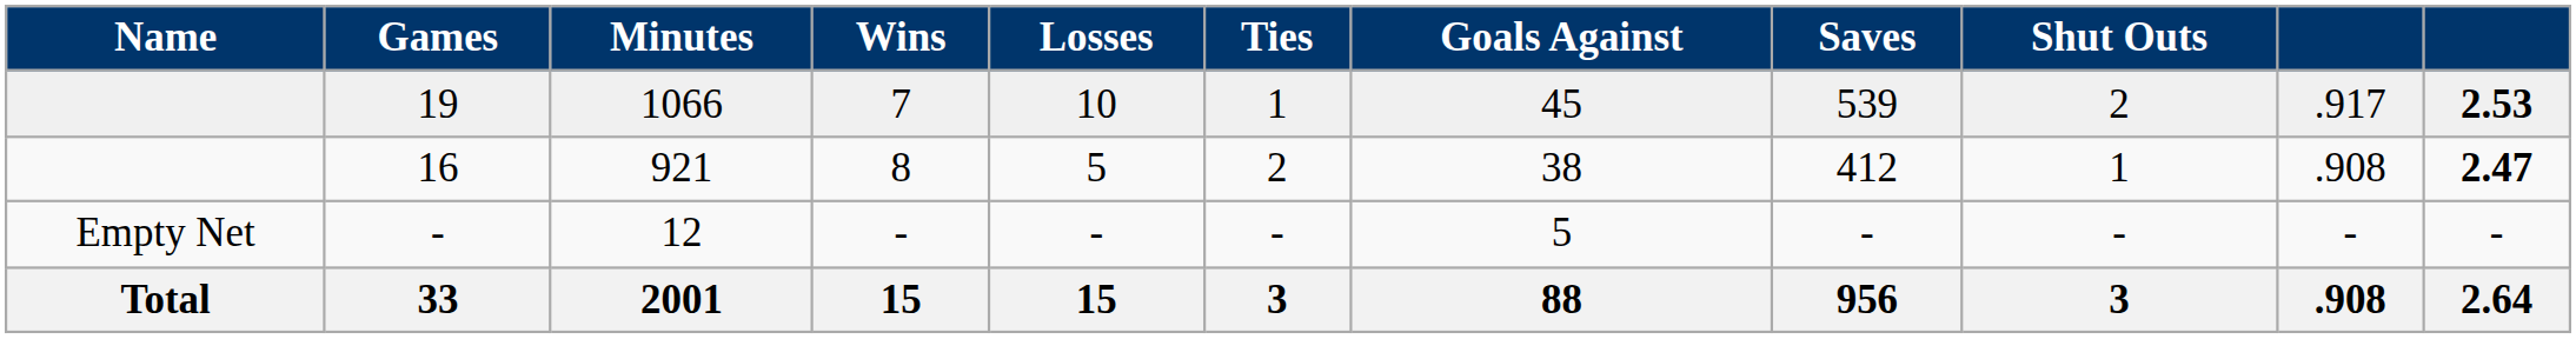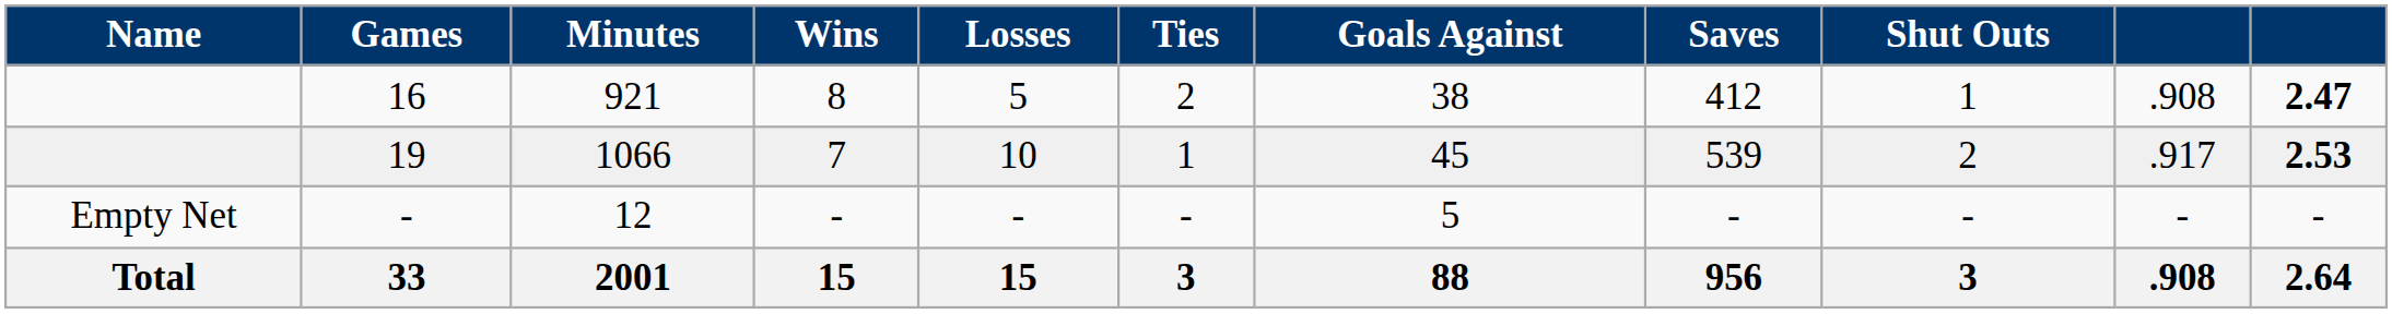rows swapped: 16 <-> 19
